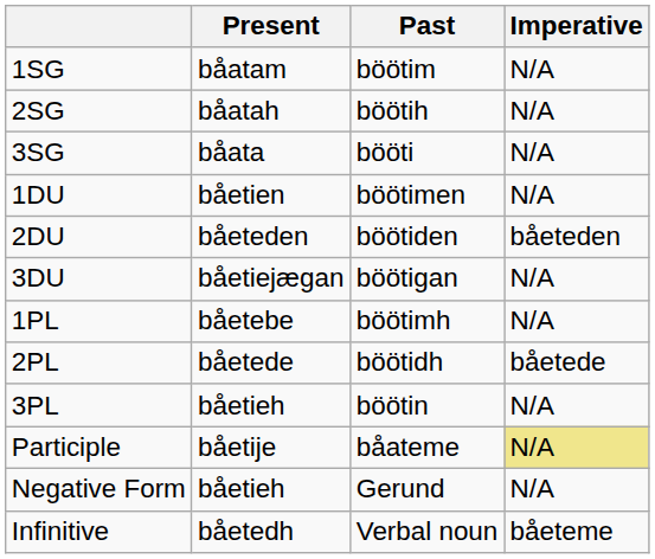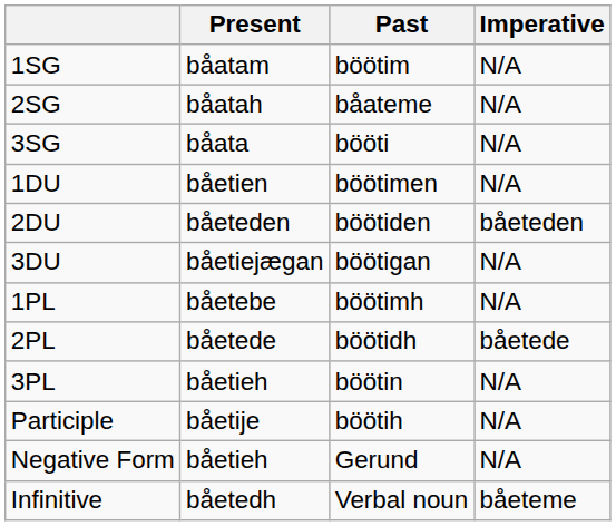2SG | Past: böötih -> båateme
Participle | Past: båateme -> böötih
Participle | Imperative: khaki background -> no background
